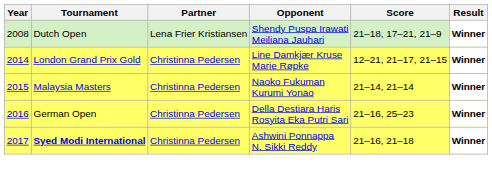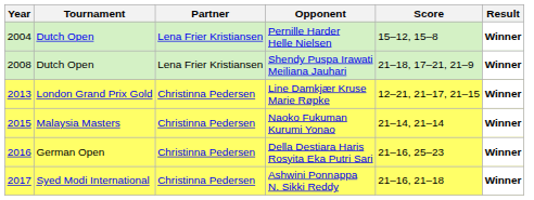+ row: 2004 | Dutch Open | Lena Frier Kristiansen | Pernille Harder Helle Nielsen | 15–12, 15–8 | Winner
Line Damkjær Kruse Marie Røpke | Year: 2014 -> 2013
Ashwini Ponnappa N. Sikki Reddy | Tournament: bold -> normal
